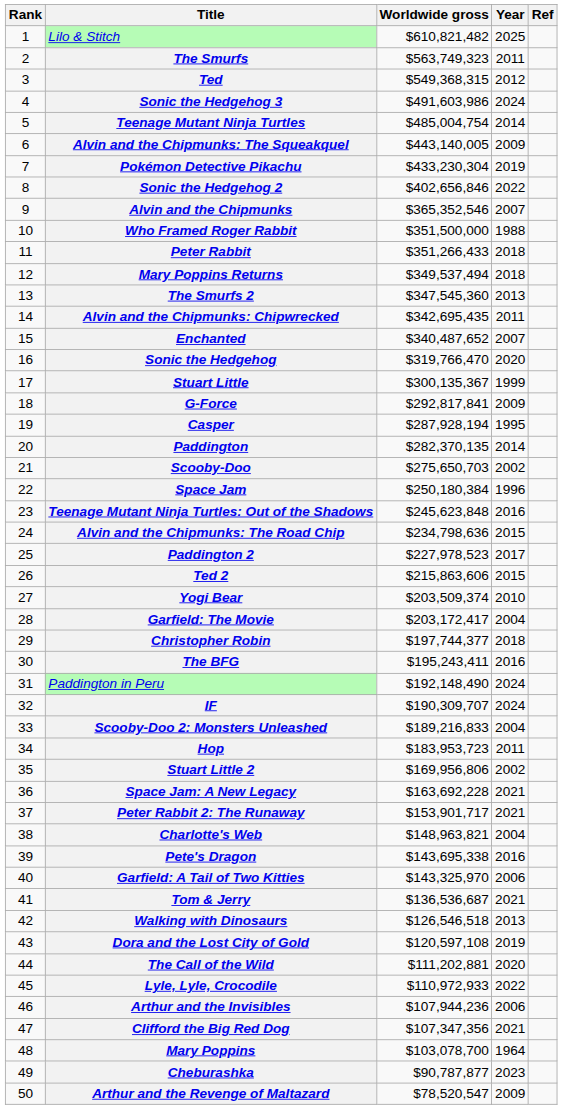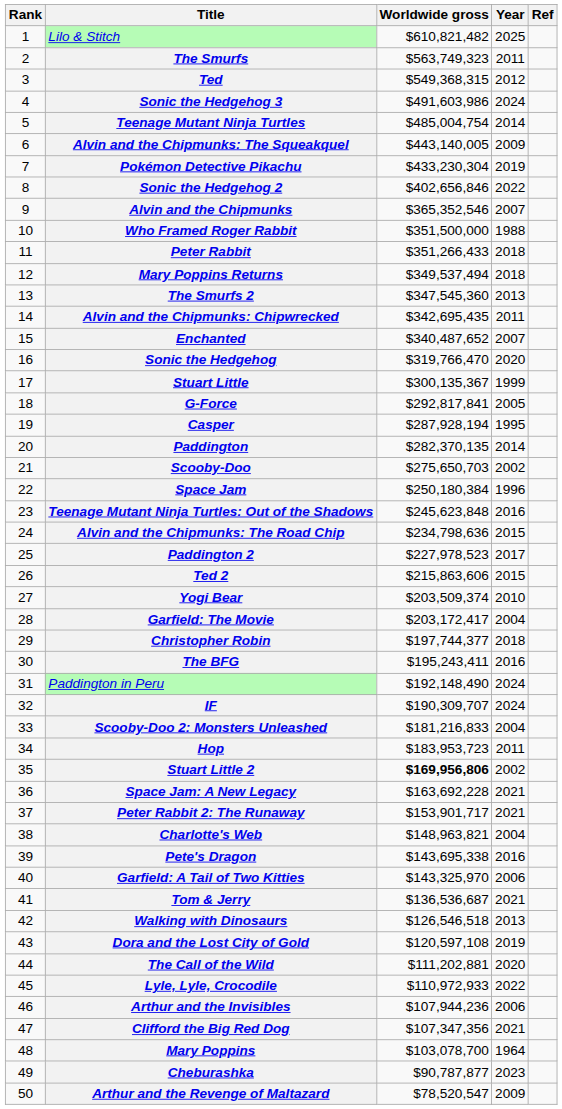G-Force | Year: 2009 -> 2005
Scooby-Doo 2: Monsters Unleashed | Worldwide gross: $189,216,833 -> $181,216,833
Stuart Little 2 | Worldwide gross: normal -> bold
